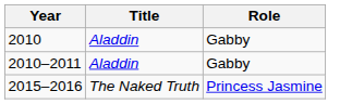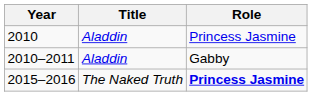2010 | Role: Gabby -> Princess Jasmine
2015–2016 | Role: normal -> bold
